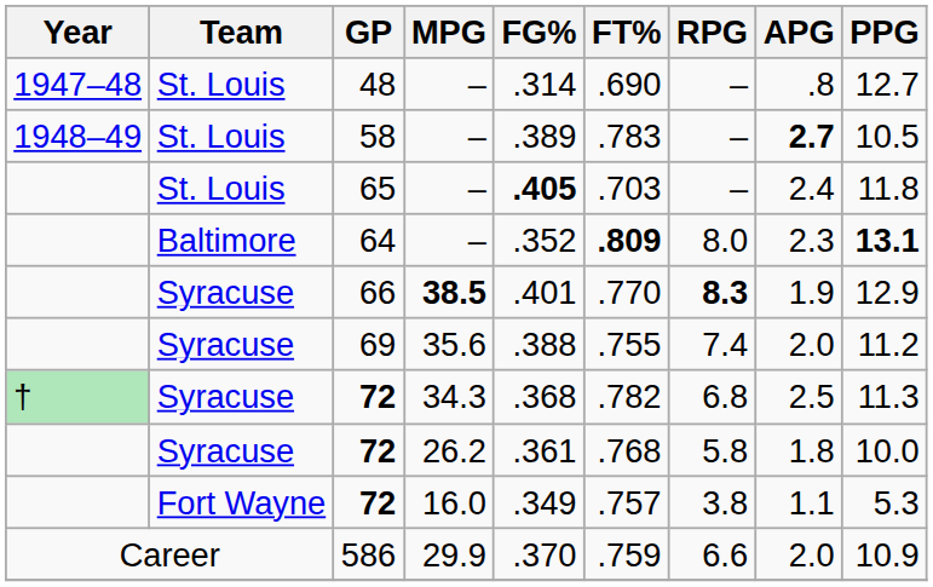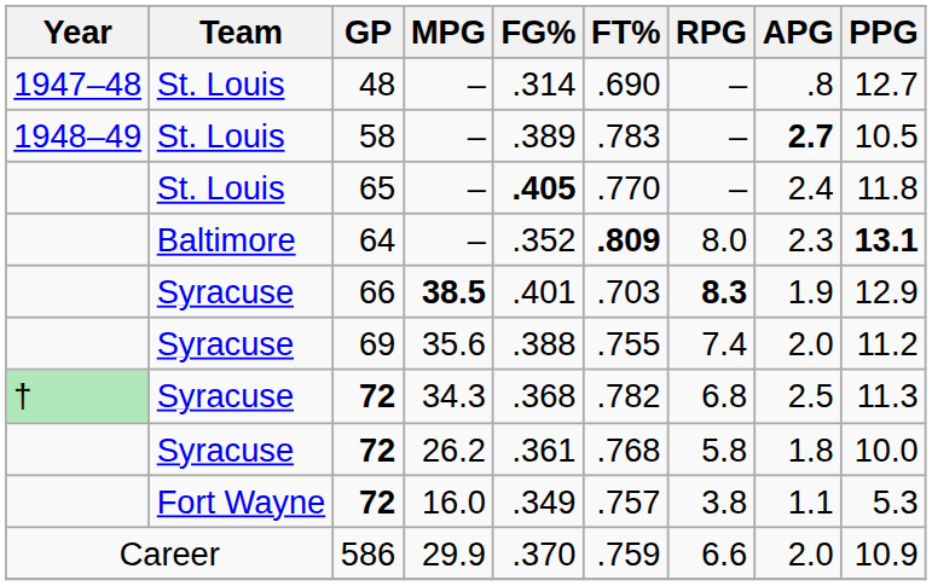65 | FT%: .703 -> .770
66 | FT%: .770 -> .703
